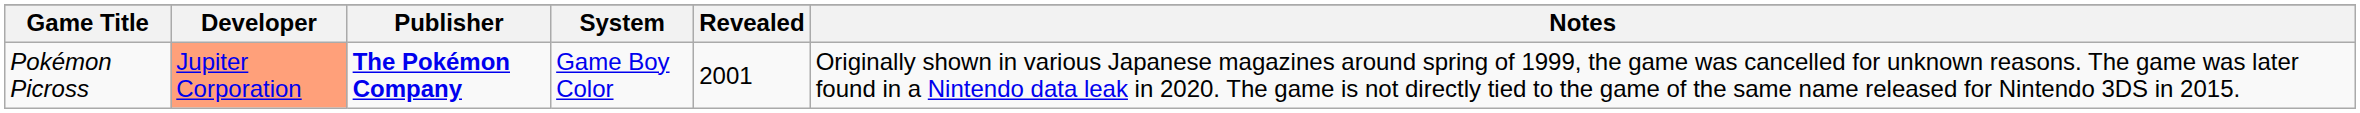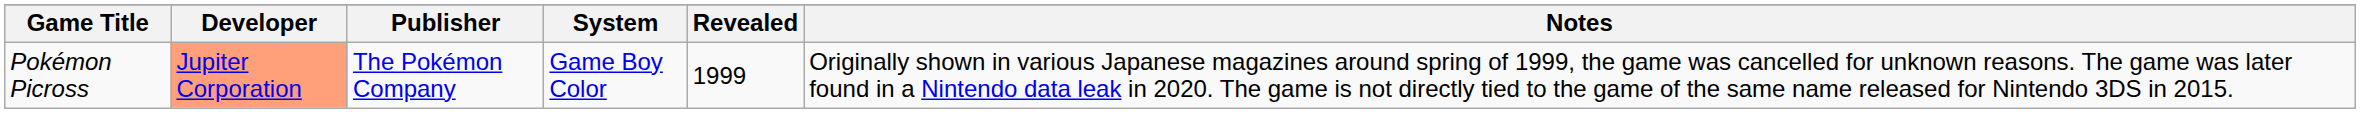Pokémon Picross | Publisher: bold -> normal
Pokémon Picross | Revealed: 2001 -> 1999
